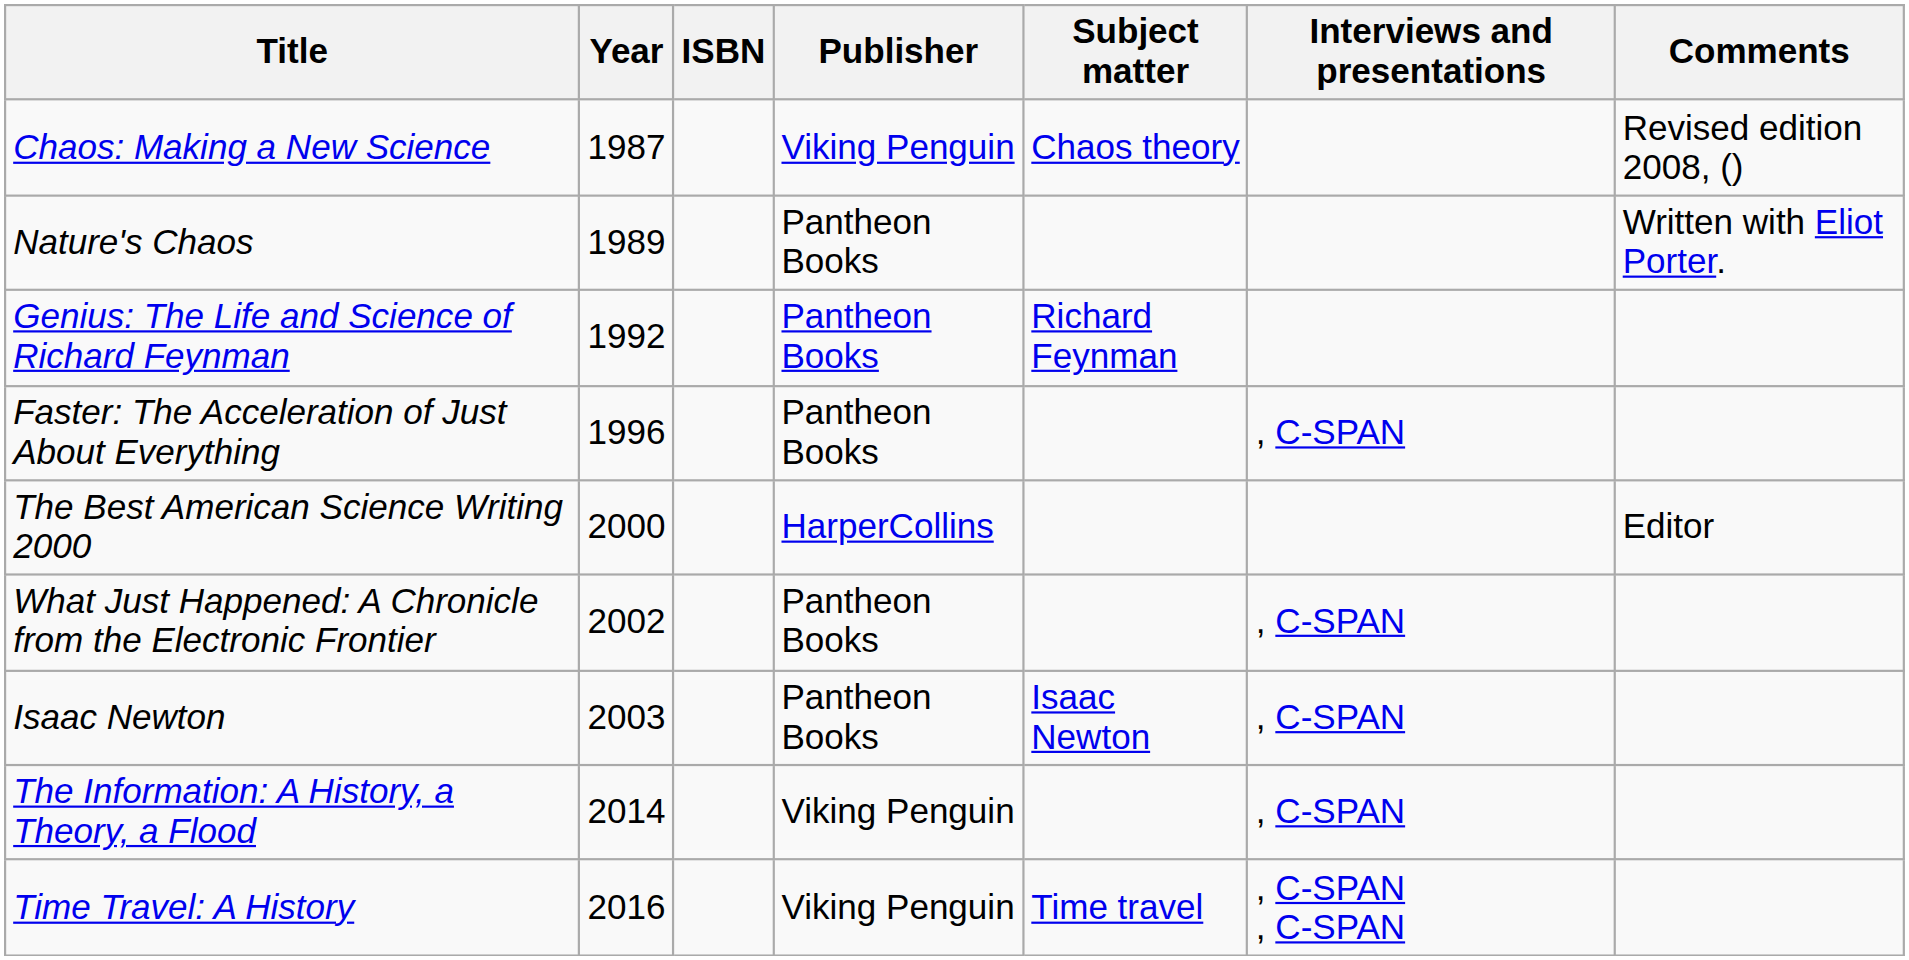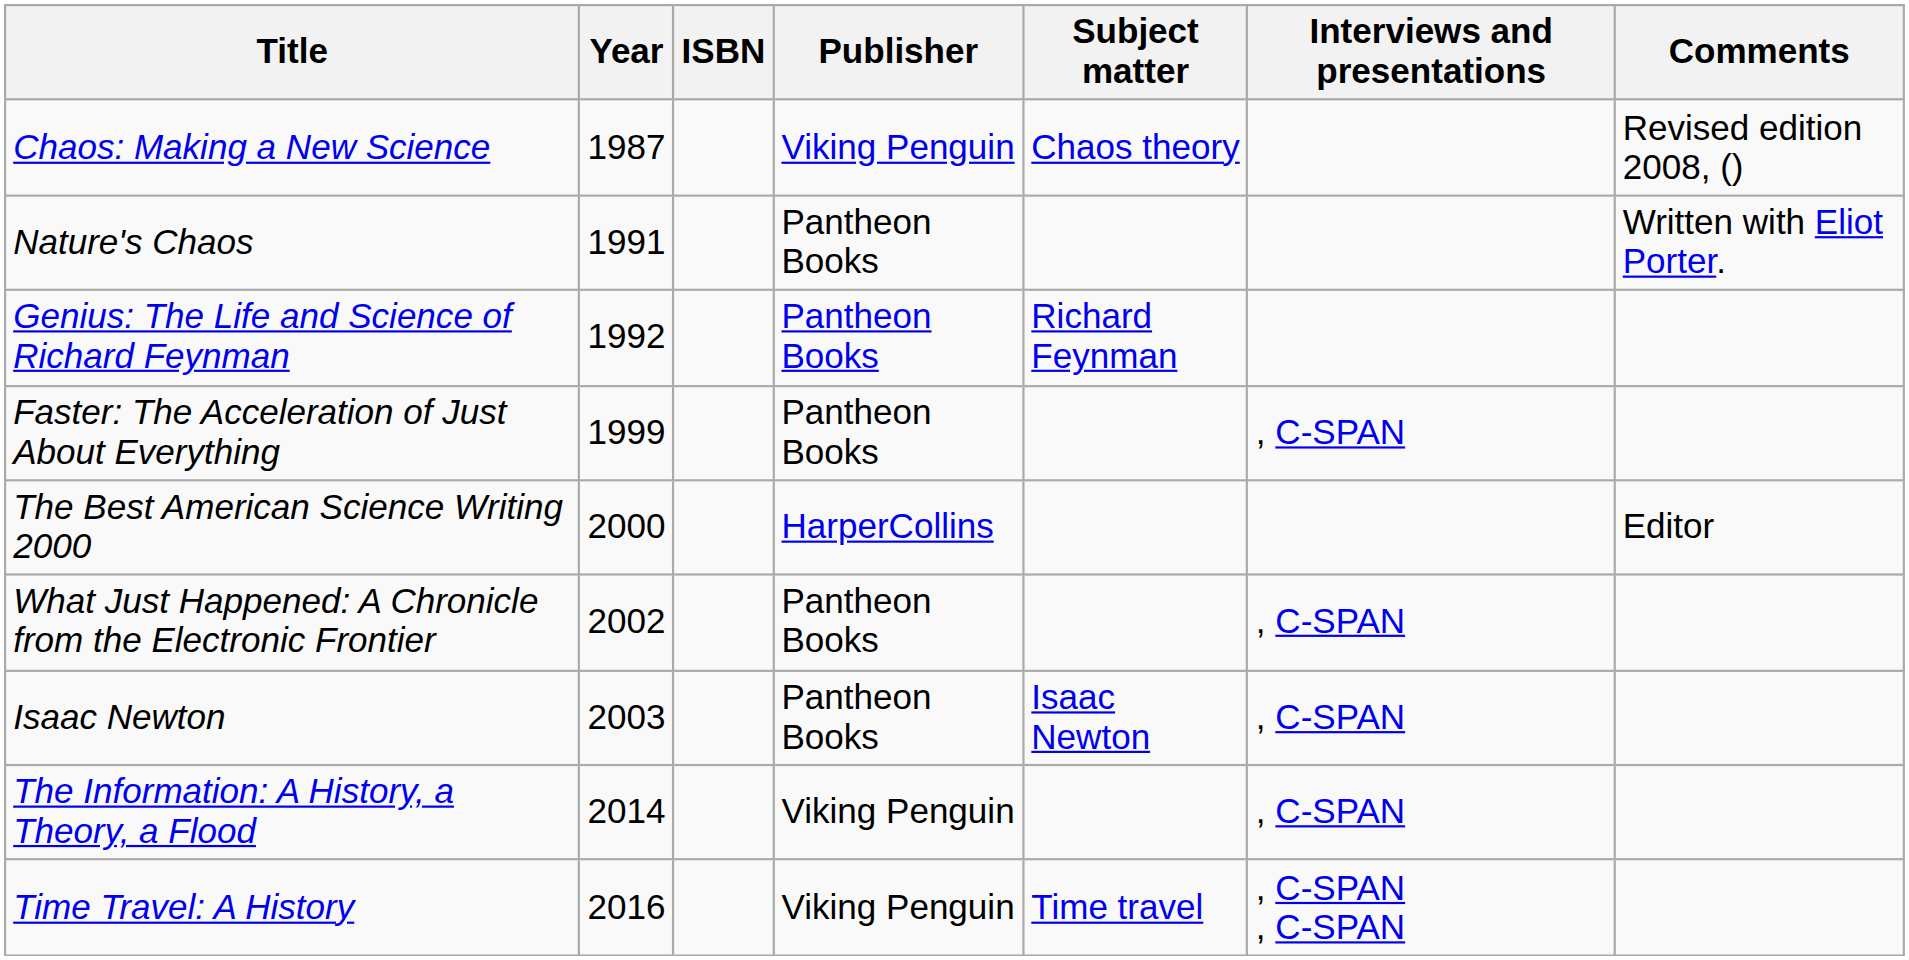Nature's Chaos | Year: 1989 -> 1991
Faster: The Acceleration of Just About Everything | Year: 1996 -> 1999
